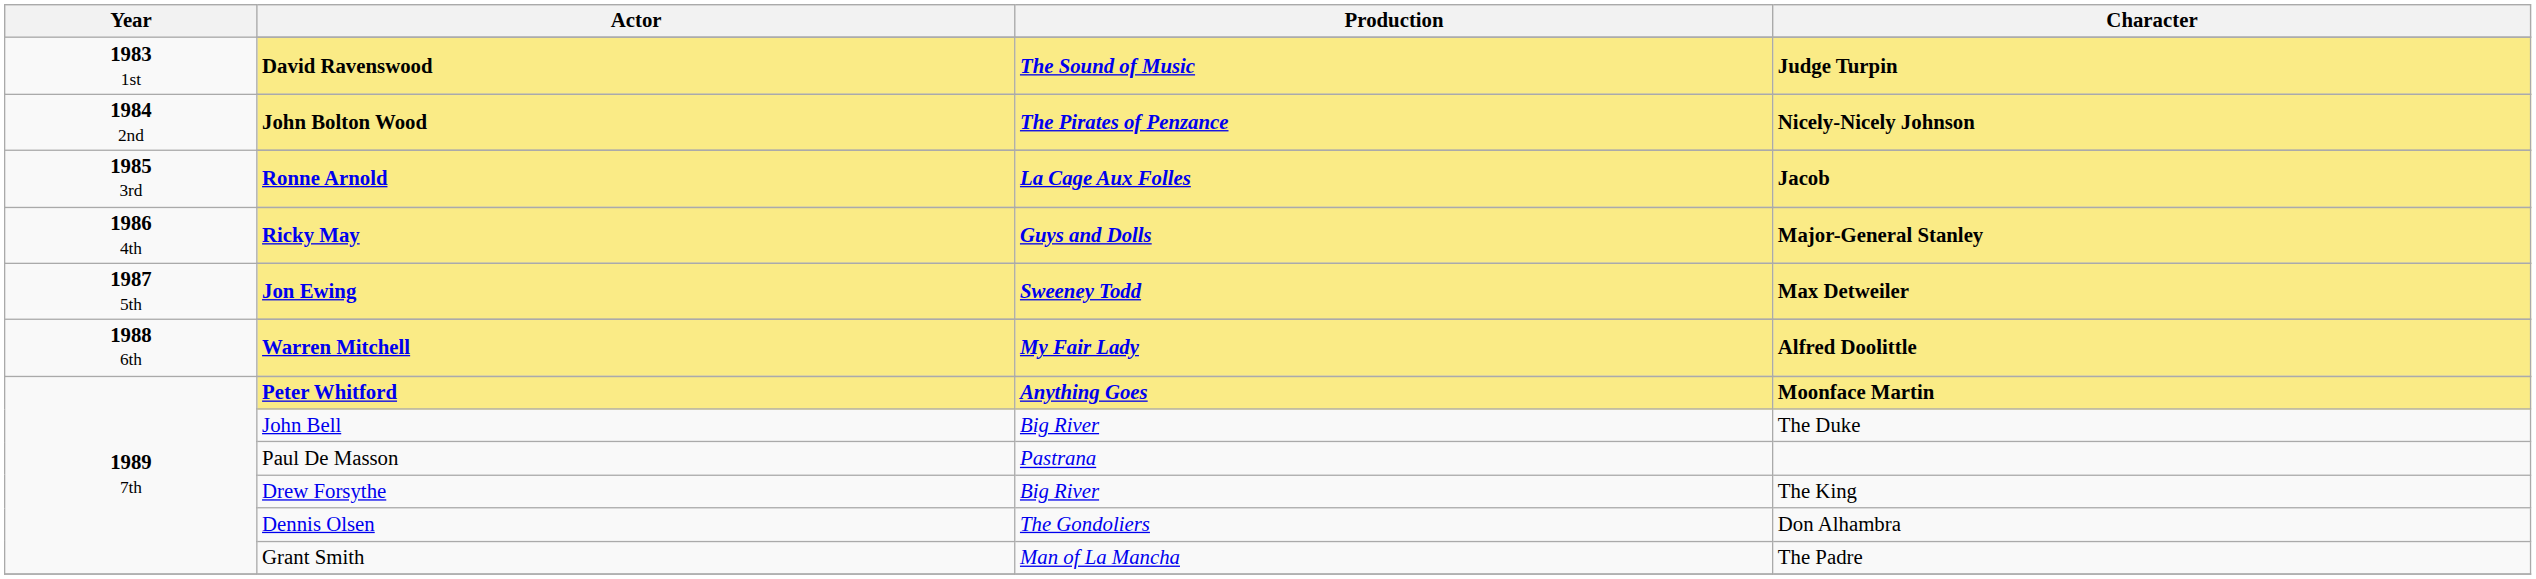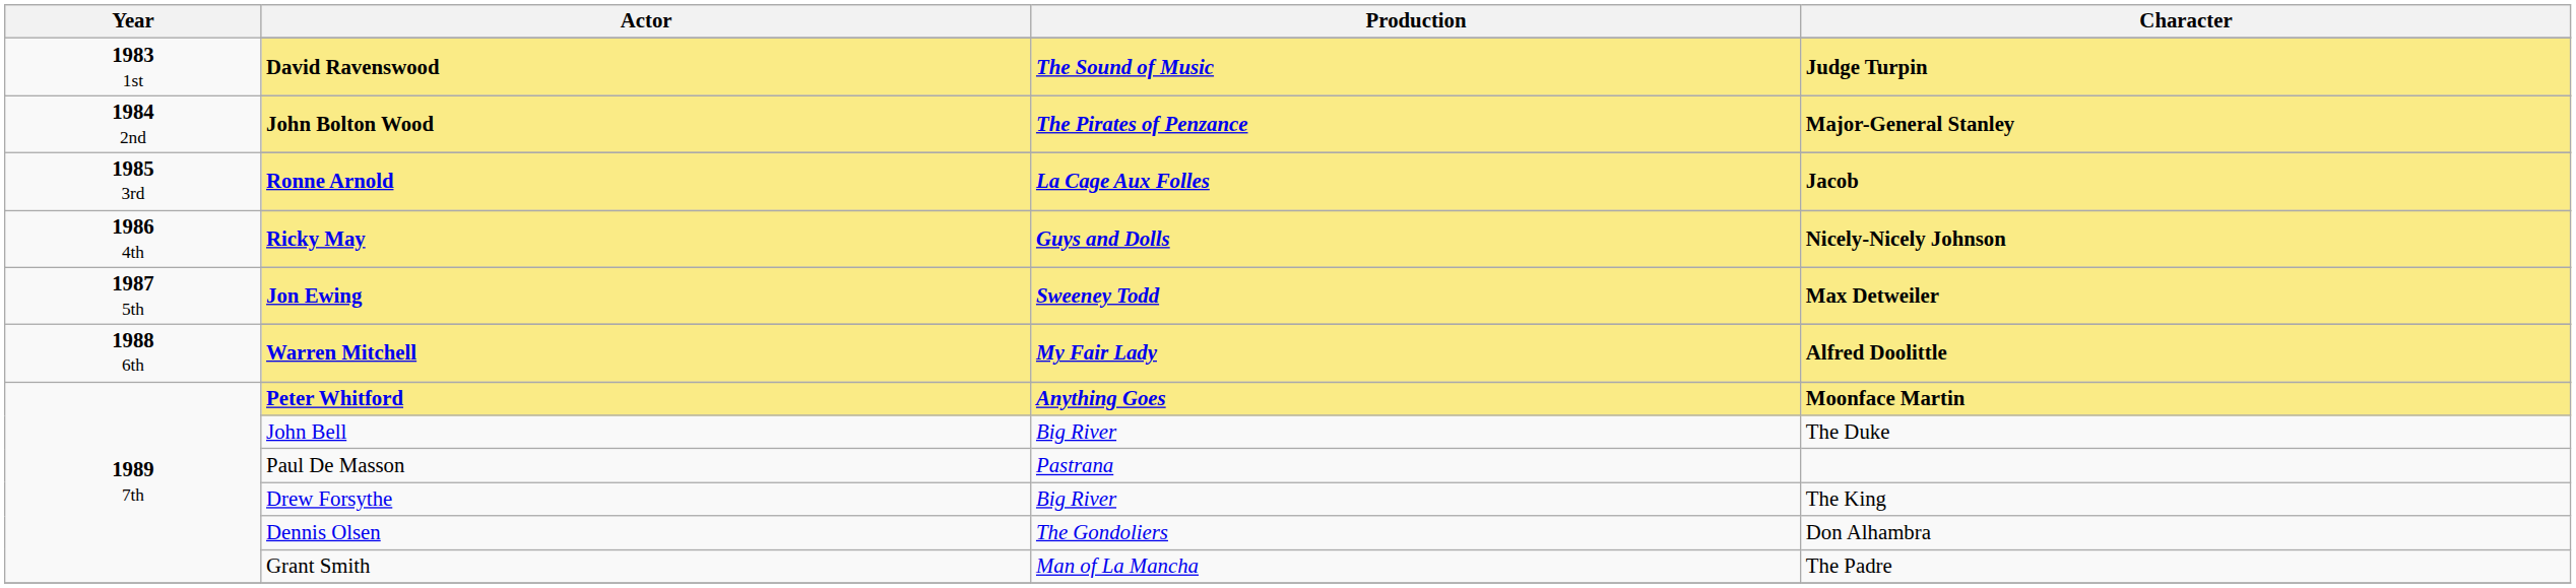John Bolton Wood | Character: Nicely-Nicely Johnson -> Major-General Stanley
Ricky May | Character: Major-General Stanley -> Nicely-Nicely Johnson
